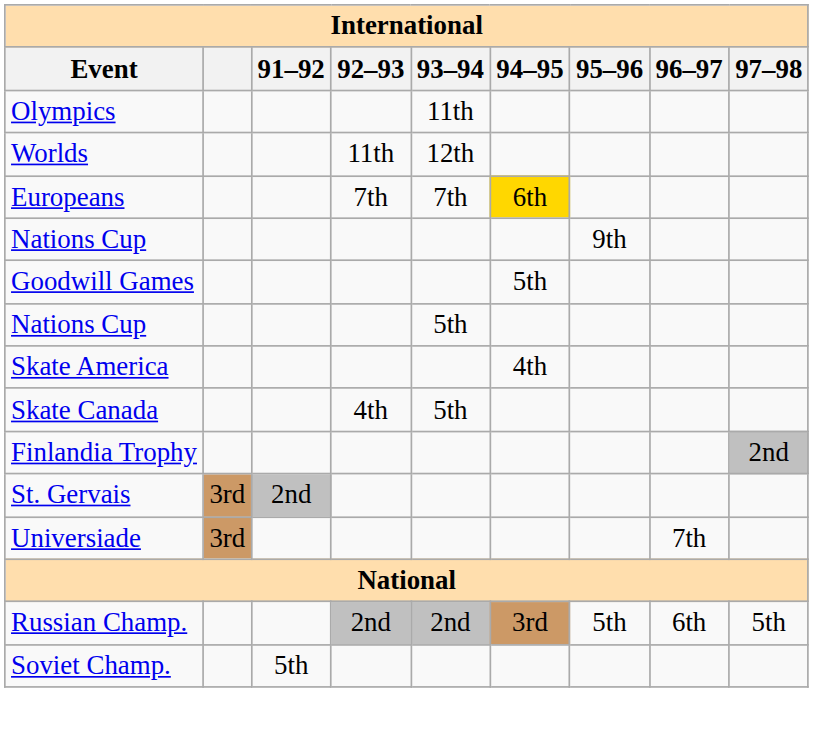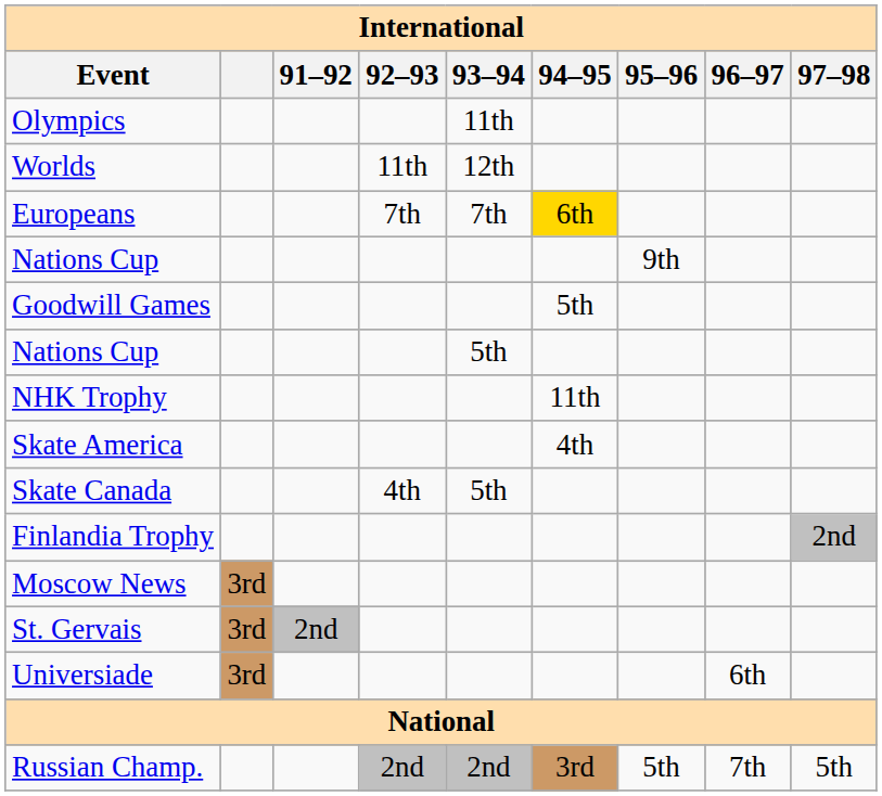+ row: NHK Trophy | 11th
+ row: Moscow News | 3rd
Universiade | 96–97: 7th -> 6th
Russian Champ. | 96–97: 6th -> 7th
- row: Soviet Champ. | 5th
